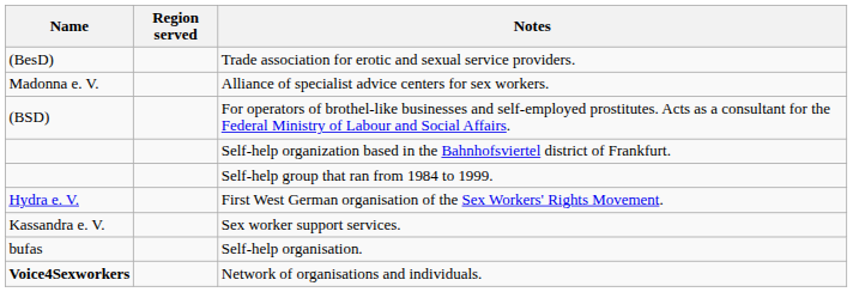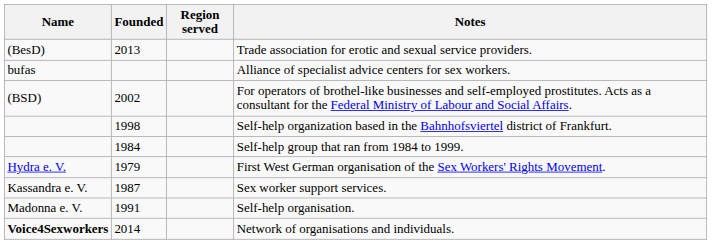+ column: Founded | 2013 | 2002 | 1998 | 1984 | 1979 | 1987 | 1991 | 2014
Alliance of specialist advice centers for sex workers. | Name: Madonna e. V. -> bufas
Self-help organisation. | Name: bufas -> Madonna e. V.
